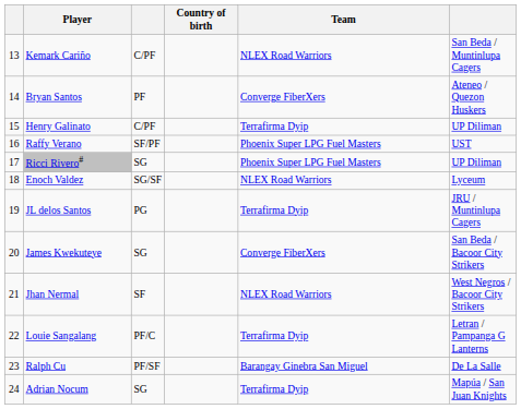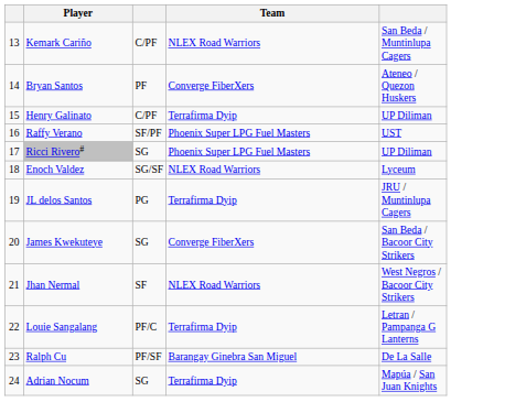- column: Country of birth
